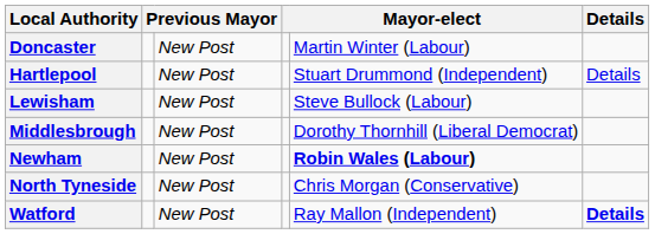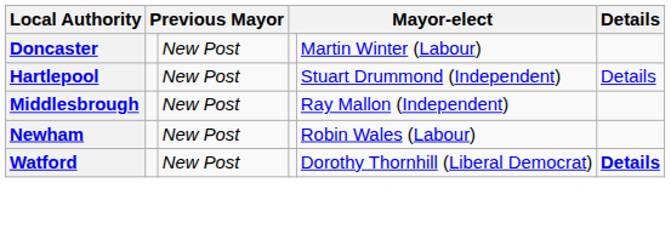- row: Lewisham | New Post | Steve Bullock (Labour)
Middlesbrough | column 5: Dorothy Thornhill (Liberal Democrat) -> Ray Mallon (Independent)
Newham | column 5: bold -> normal
- row: North Tyneside | New Post | Chris Morgan (Conservative)
Watford | column 5: Ray Mallon (Independent) -> Dorothy Thornhill (Liberal Democrat)
